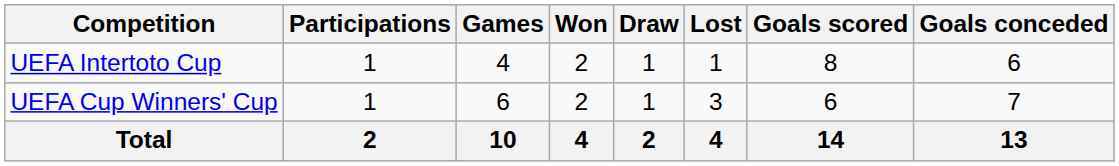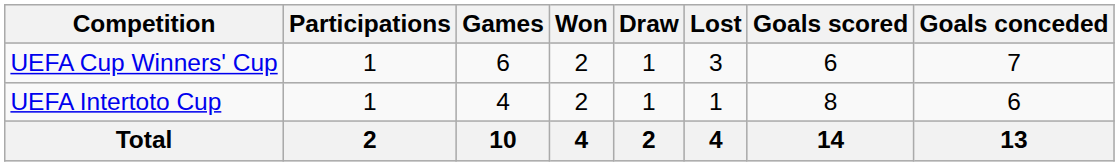rows swapped: UEFA Cup Winners' Cup <-> UEFA Intertoto Cup
